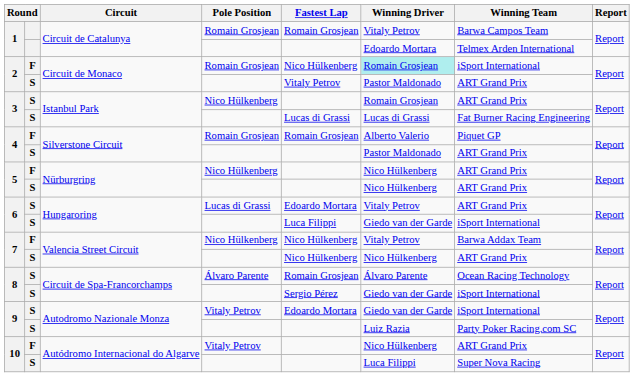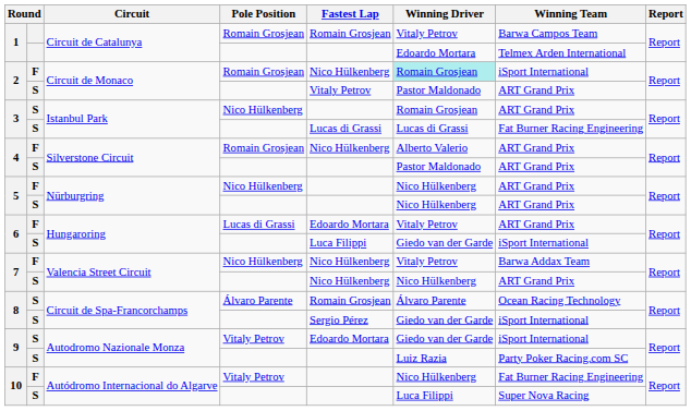4 / Romain Grosjean | Fastest Lap: Romain Grosjean -> Nico Hülkenberg
4 / Romain Grosjean | Winning Team: Piquet GP -> ART Grand Prix
6 / Lucas di Grassi | column 2: S -> F
10 / Vitaly Petrov | Winning Team: ART Grand Prix -> Fat Burner Racing Engineering
